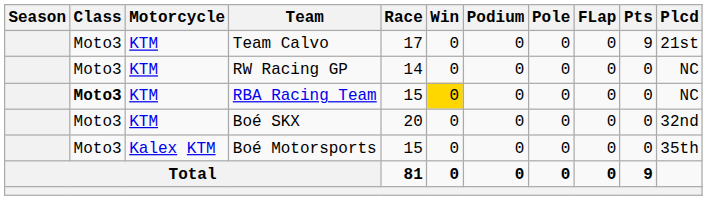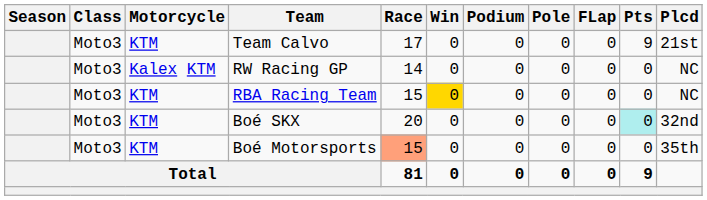RW Racing GP | Motorcycle: KTM -> Kalex KTM
RBA Racing Team | Class: bold -> normal
Boé SKX | Pts: no background -> paleturquoise background
Boé Motorsports | Motorcycle: Kalex KTM -> KTM
Boé Motorsports | Race: no background -> lightsalmon background
